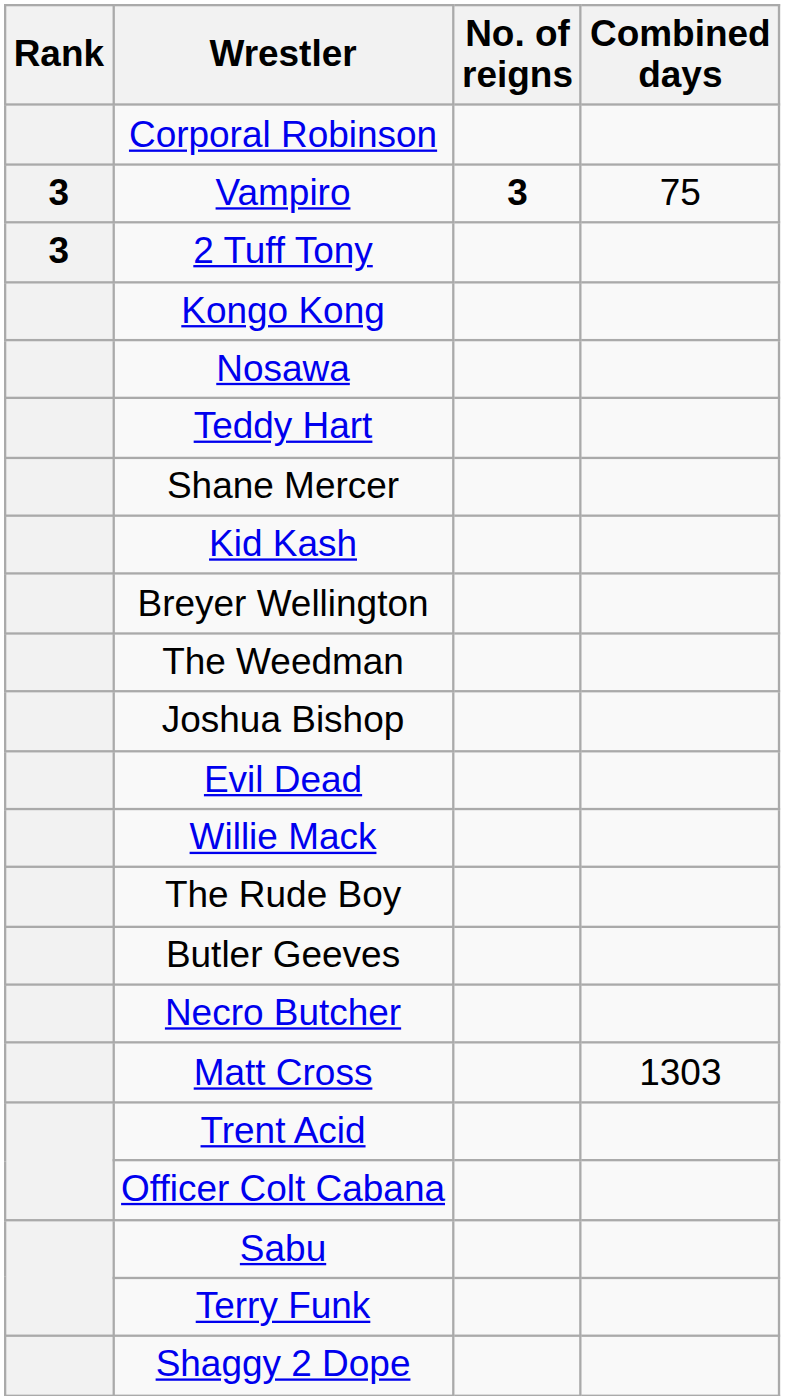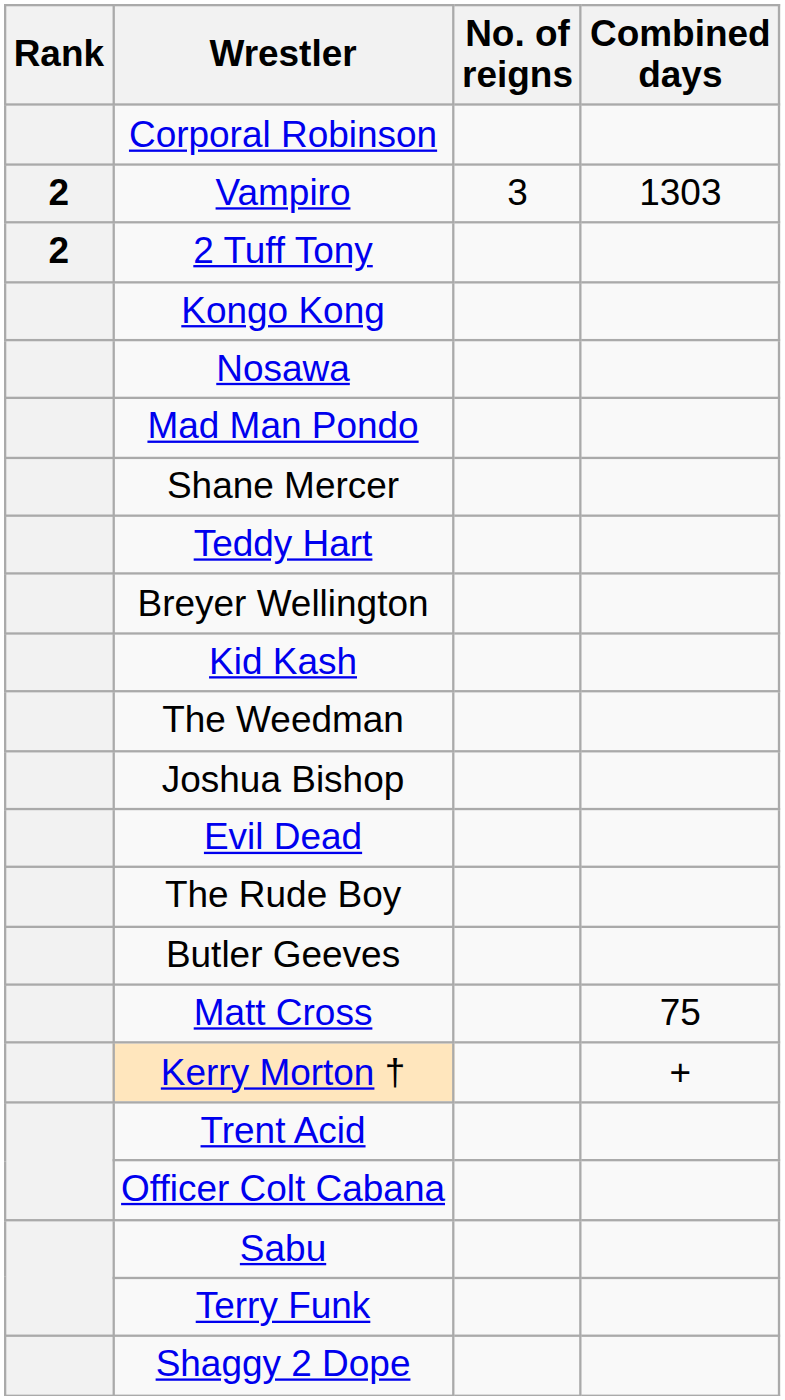Vampiro | Rank: 3 -> 2
Vampiro | No. of reigns: bold -> normal
Vampiro | Combined days: 75 -> 1303
2 Tuff Tony | Rank: 3 -> 2
+ row: Mad Man Pondo
rows swapped: Shane Mercer <-> Teddy Hart
rows swapped: Breyer Wellington <-> Kid Kash
- row: Willie Mack
- row: Necro Butcher
Matt Cross | Combined days: 1303 -> 75
+ row: Kerry Morton † | +
